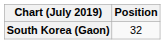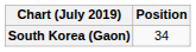South Korea (Gaon) | Position: 32 -> 34
